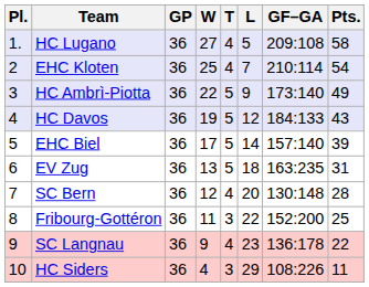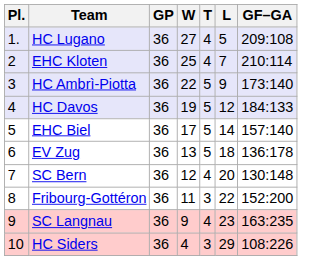- column: Pts. | 58 | 54 | 49 | 43 | 39 | 31 | 28 | 25 | 22 | 11
EV Zug | GF–GA: 163:235 -> 136:178
SC Langnau | GF–GA: 136:178 -> 163:235
